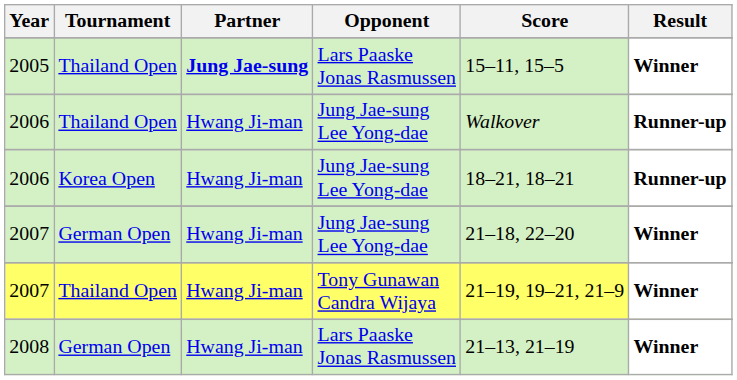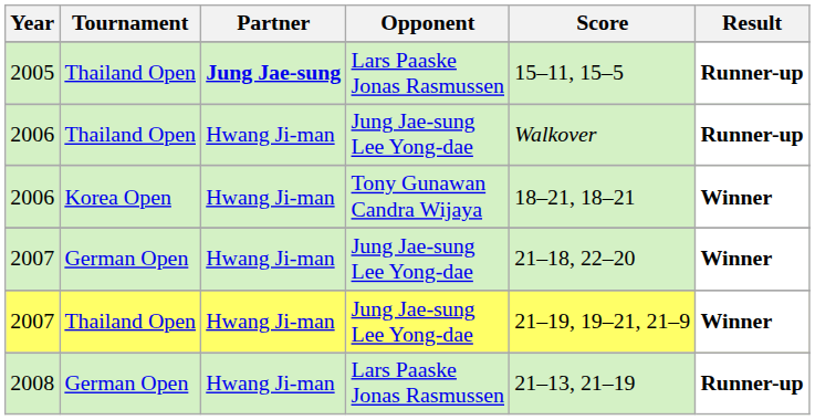2005 | Result: Winner -> Runner-up
2006 / Korea Open | Opponent: Jung Jae-sung Lee Yong-dae -> Tony Gunawan Candra Wijaya
2006 / Korea Open | Result: Runner-up -> Winner
2007 / Thailand Open | Opponent: Tony Gunawan Candra Wijaya -> Jung Jae-sung Lee Yong-dae
2008 | Result: Winner -> Runner-up
